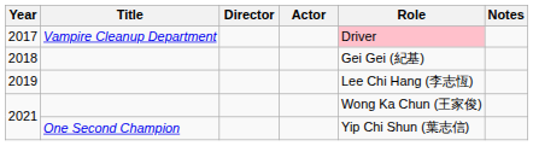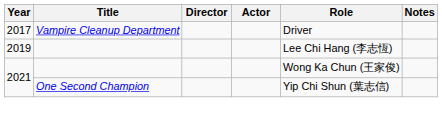2017 | Role: pink background -> no background
- row: 2018 | Gei Gei (紀基)
